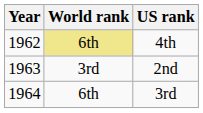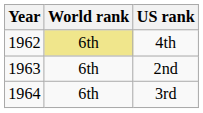2nd | World rank: 3rd -> 6th
